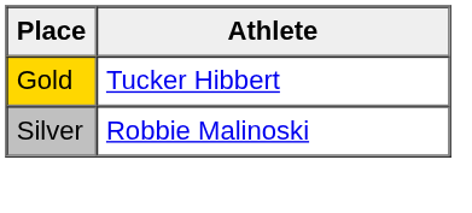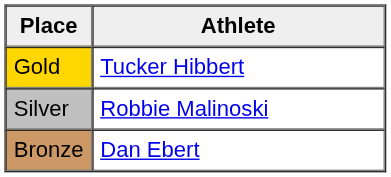+ row: Bronze | Dan Ebert
